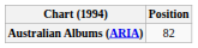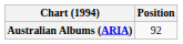Australian Albums (ARIA) | Position: 82 -> 92
